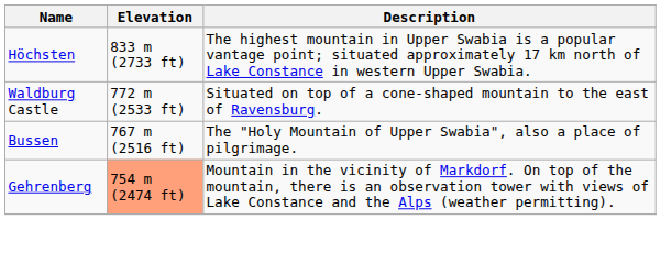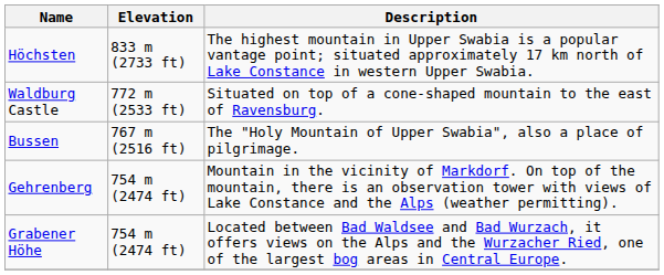Gehrenberg | Elevation: lightsalmon background -> no background
+ row: Grabener Höhe | 754 m (2474 ft) | Located between Bad Waldsee and Bad Wurzach, it offers views on the Alps and the Wurzacher Ried, one of the largest bog areas in Central Europe.
